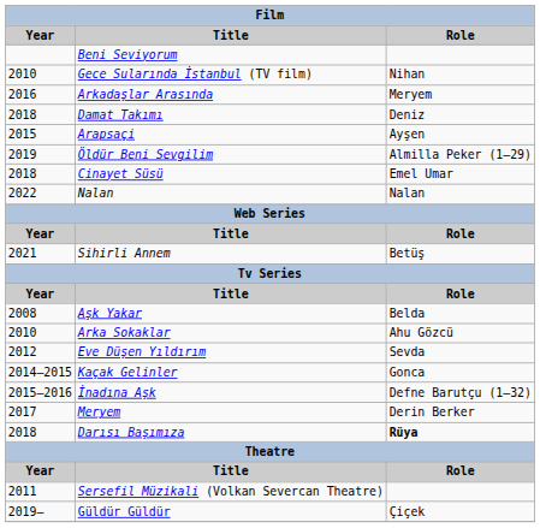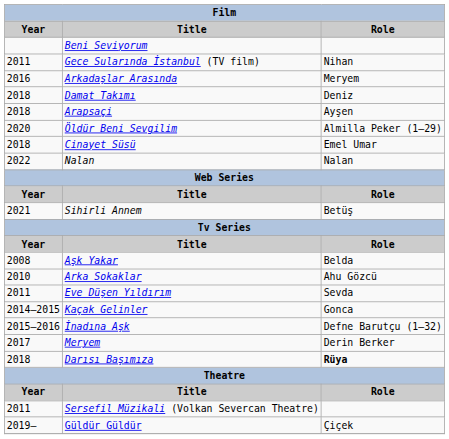Gece Sularında İstanbul (TV film) | Year: 2010 -> 2011
Arapsaçi | Year: 2015 -> 2018
Öldür Beni Sevgilim | Year: 2019 -> 2020
Eve Düşen Yıldırım | Year: 2012 -> 2011
